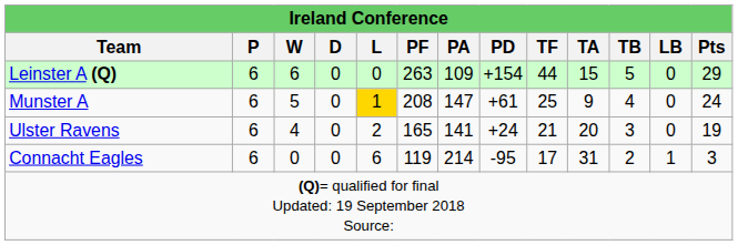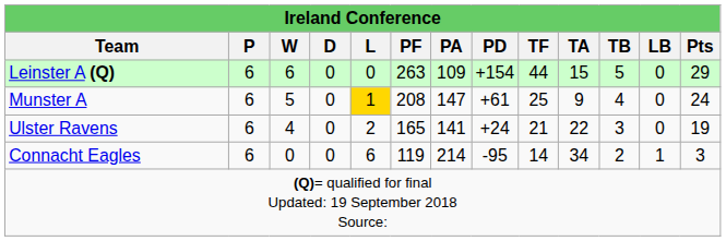Ulster Ravens | TA: 20 -> 22
Connacht Eagles | TF: 17 -> 14
Connacht Eagles | TA: 31 -> 34
